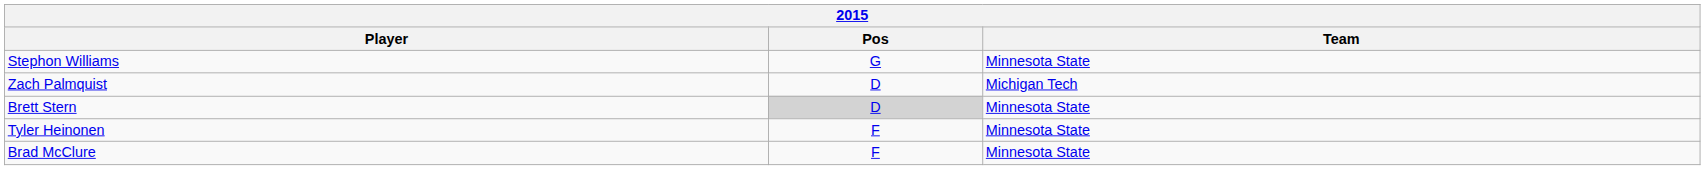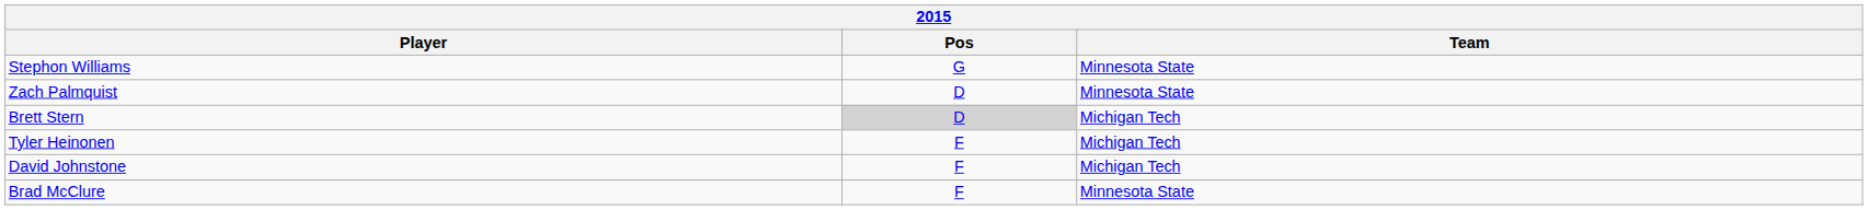Zach Palmquist | Team: Michigan Tech -> Minnesota State
Brett Stern | Team: Minnesota State -> Michigan Tech
Tyler Heinonen | Team: Minnesota State -> Michigan Tech
+ row: David Johnstone | F | Michigan Tech
